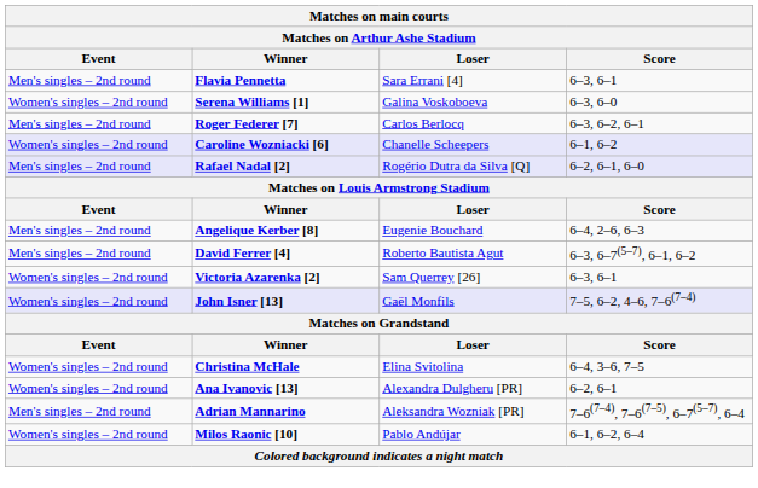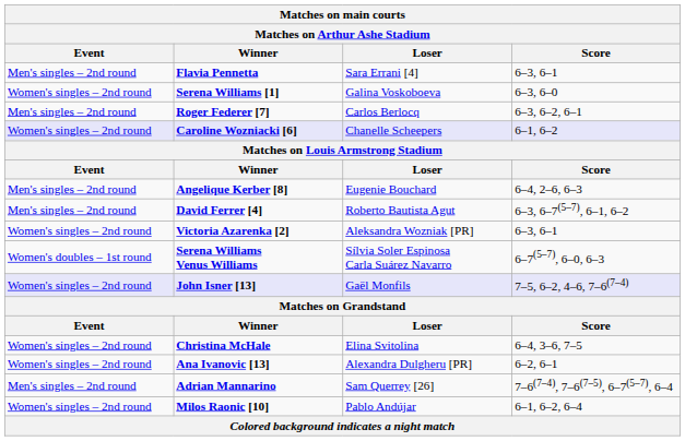- row: Men's singles – 2nd round | Rafael Nadal [2] | Rogério Dutra da Silva [Q] | 6–2, 6–1, 6–0
Victoria Azarenka [2] | Loser: Sam Querrey [26] -> Aleksandra Wozniak [PR]
+ row: Women's doubles – 1st round | Serena Williams Venus Williams | Sílvia Soler Espinosa Carla Suárez Navarro | 6–7(5–7), 6–0, 6–3
Adrian Mannarino | Loser: Aleksandra Wozniak [PR] -> Sam Querrey [26]
